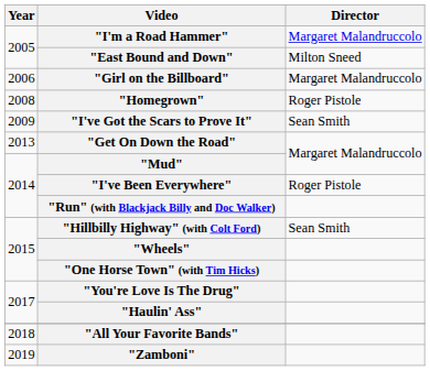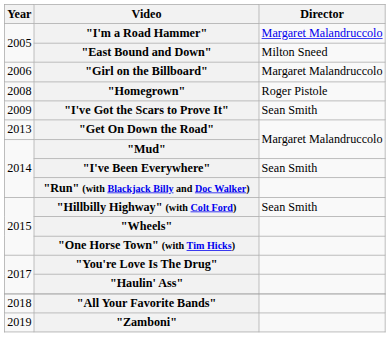"I've Been Everywhere" | Director: Roger Pistole -> Sean Smith
